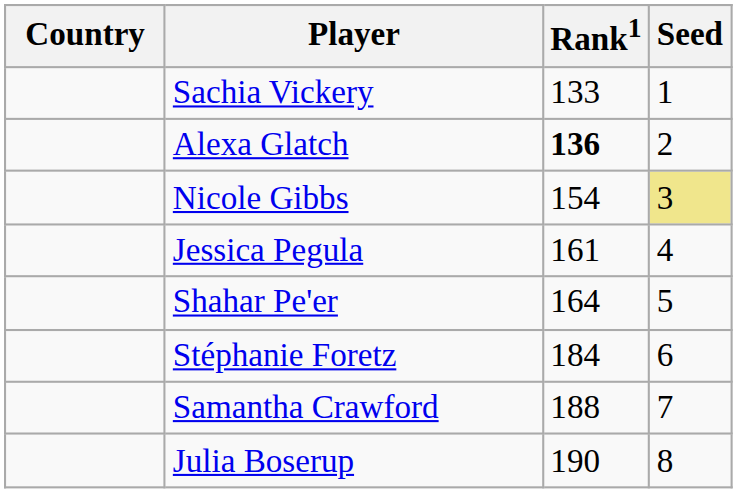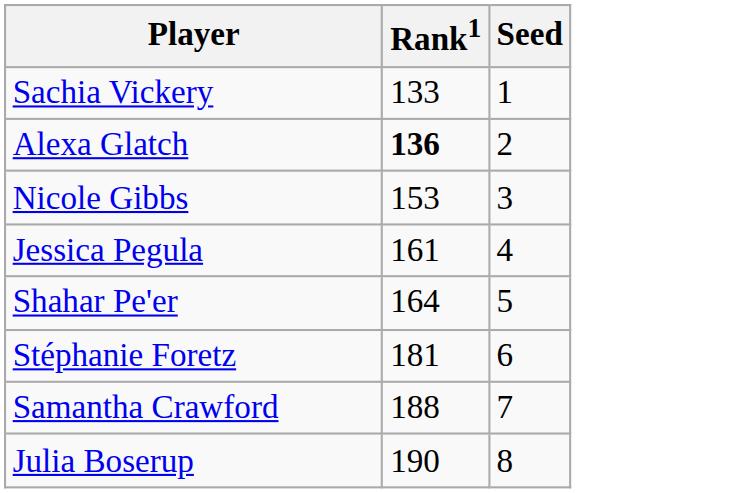- column: Country
Nicole Gibbs | Rank1: 154 -> 153
Nicole Gibbs | Seed: khaki background -> no background
Stéphanie Foretz | Rank1: 184 -> 181
